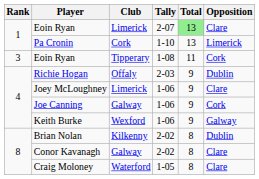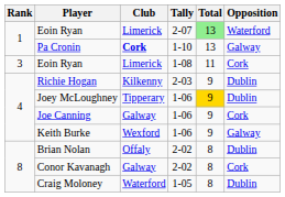Eoin Ryan / 2-07 | Opposition: Clare -> Waterford
Pa Cronin | Club: normal -> bold
Pa Cronin | Opposition: Limerick -> Galway
Eoin Ryan / 1-08 | Club: Tipperary -> Limerick
Richie Hogan | Club: Offaly -> Kilkenny
Joey McLoughney | Club: Limerick -> Tipperary
Joey McLoughney | Total: no background -> gold background
Joey McLoughney | Opposition: Clare -> Dublin
Brian Nolan | Club: Kilkenny -> Offaly
Conor Kavanagh | Opposition: Clare -> Cork
Craig Moloney | Opposition: Clare -> Dublin
